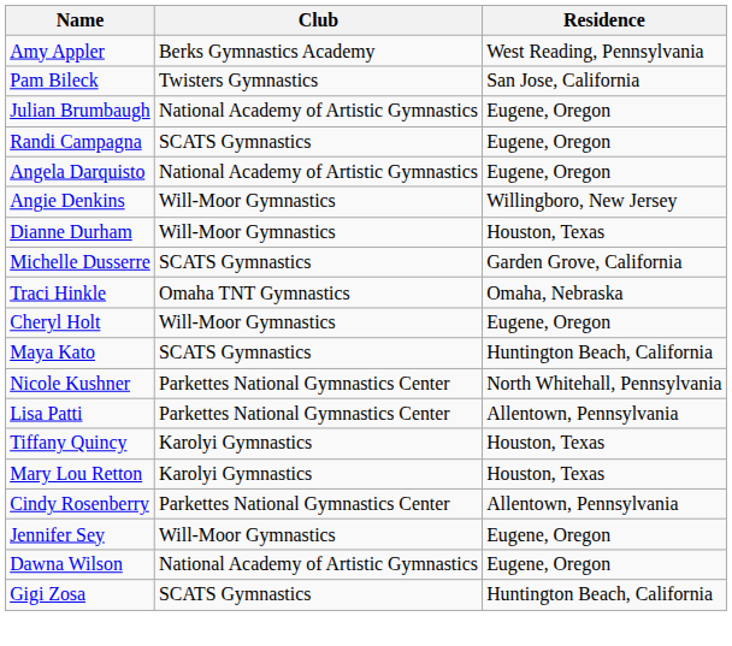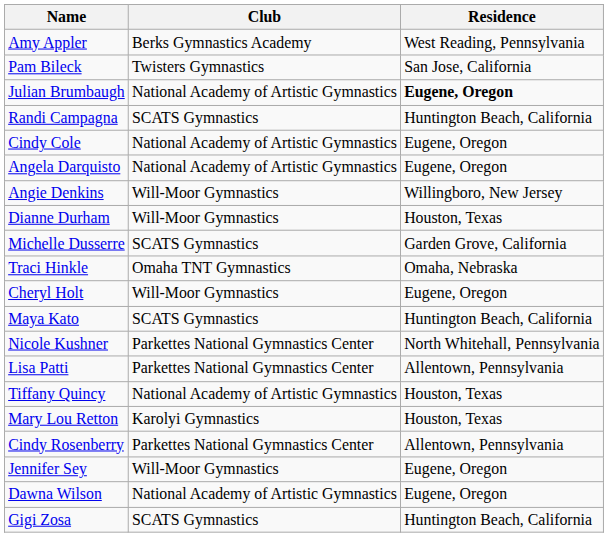Julian Brumbaugh | Residence: normal -> bold
Randi Campagna | Residence: Eugene, Oregon -> Huntington Beach, California
+ row: Cindy Cole | National Academy of Artistic Gymnastics | Eugene, Oregon
Tiffany Quincy | Club: Karolyi Gymnastics -> National Academy of Artistic Gymnastics
